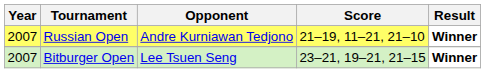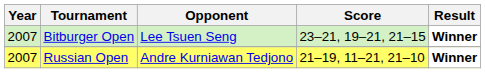rows swapped: Russian Open <-> Bitburger Open
